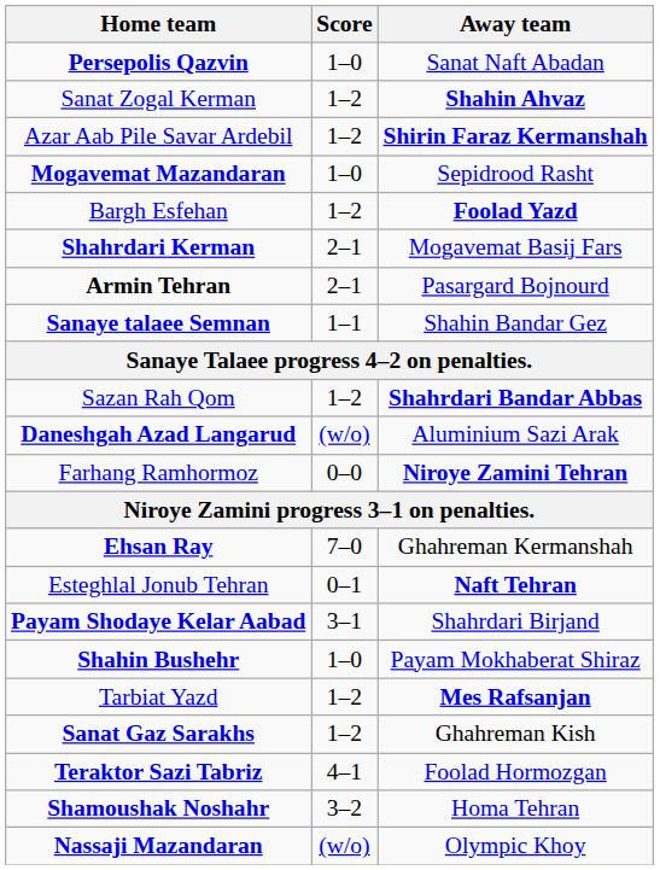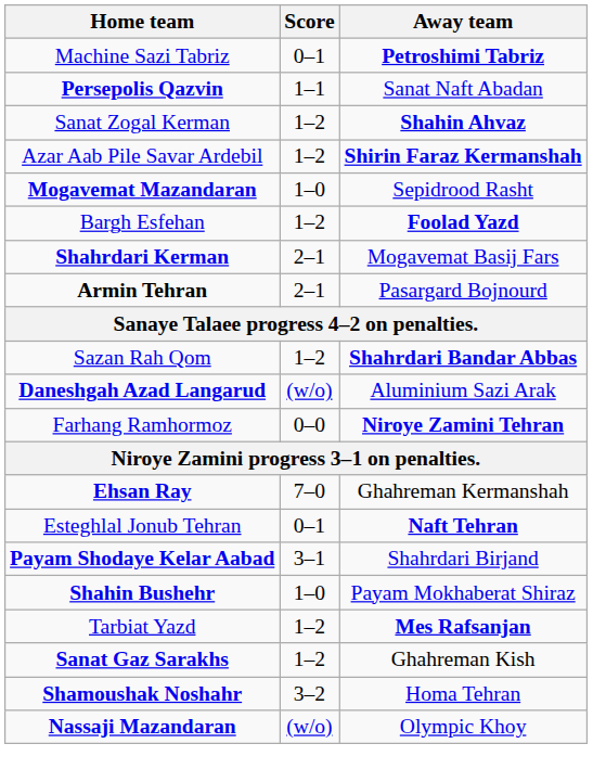+ row: Machine Sazi Tabriz | 0–1 | Petroshimi Tabriz
Persepolis Qazvin | Score: 1–0 -> 1–1
- row: Sanaye talaee Semnan | 1–1 | Shahin Bandar Gez
- row: Teraktor Sazi Tabriz | 4–1 | Foolad Hormozgan
